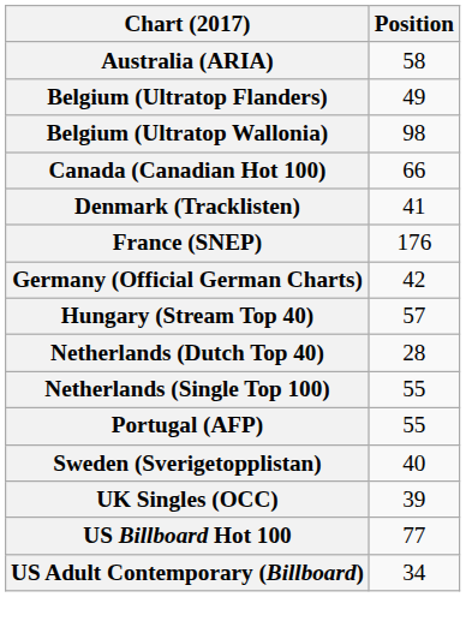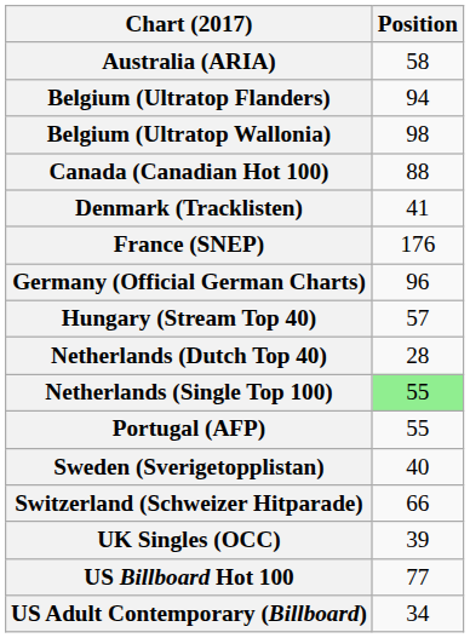Belgium (Ultratop Flanders) | Position: 49 -> 94
Canada (Canadian Hot 100) | Position: 66 -> 88
Germany (Official German Charts) | Position: 42 -> 96
Netherlands (Single Top 100) | Position: no background -> lightgreen background
+ row: Switzerland (Schweizer Hitparade) | 66
